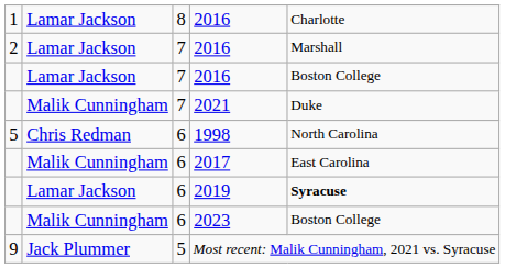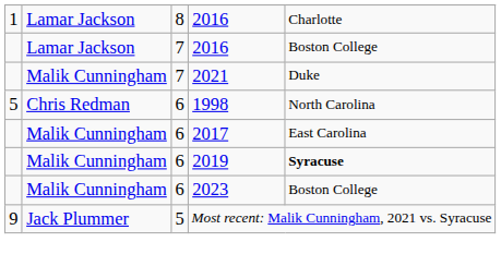- row: 2 | Lamar Jackson | 7 | 2016 | Marshall
2019 | column 2: Lamar Jackson -> Malik Cunningham
